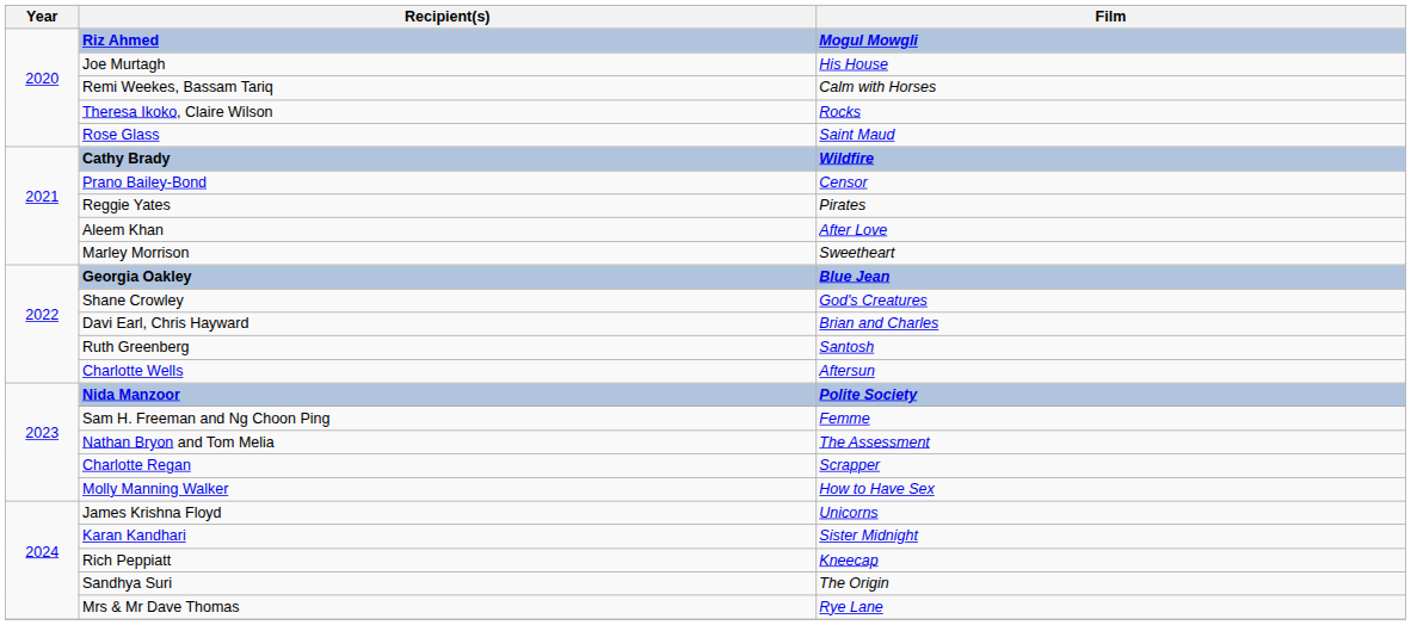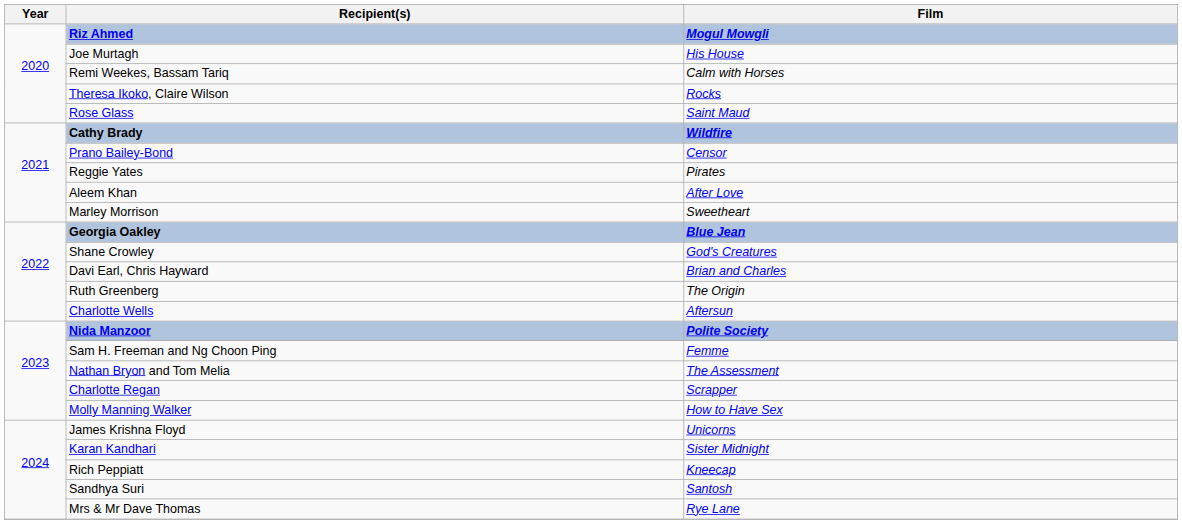Ruth Greenberg | Film: Santosh -> The Origin
Sandhya Suri | Film: The Origin -> Santosh
